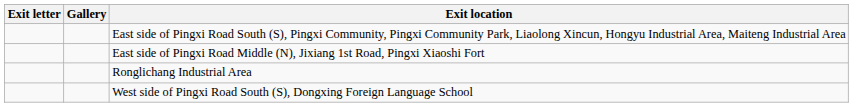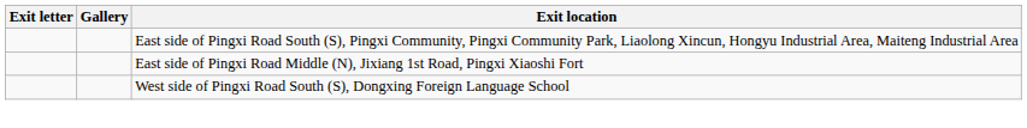- row: Ronglichang Industrial Area
